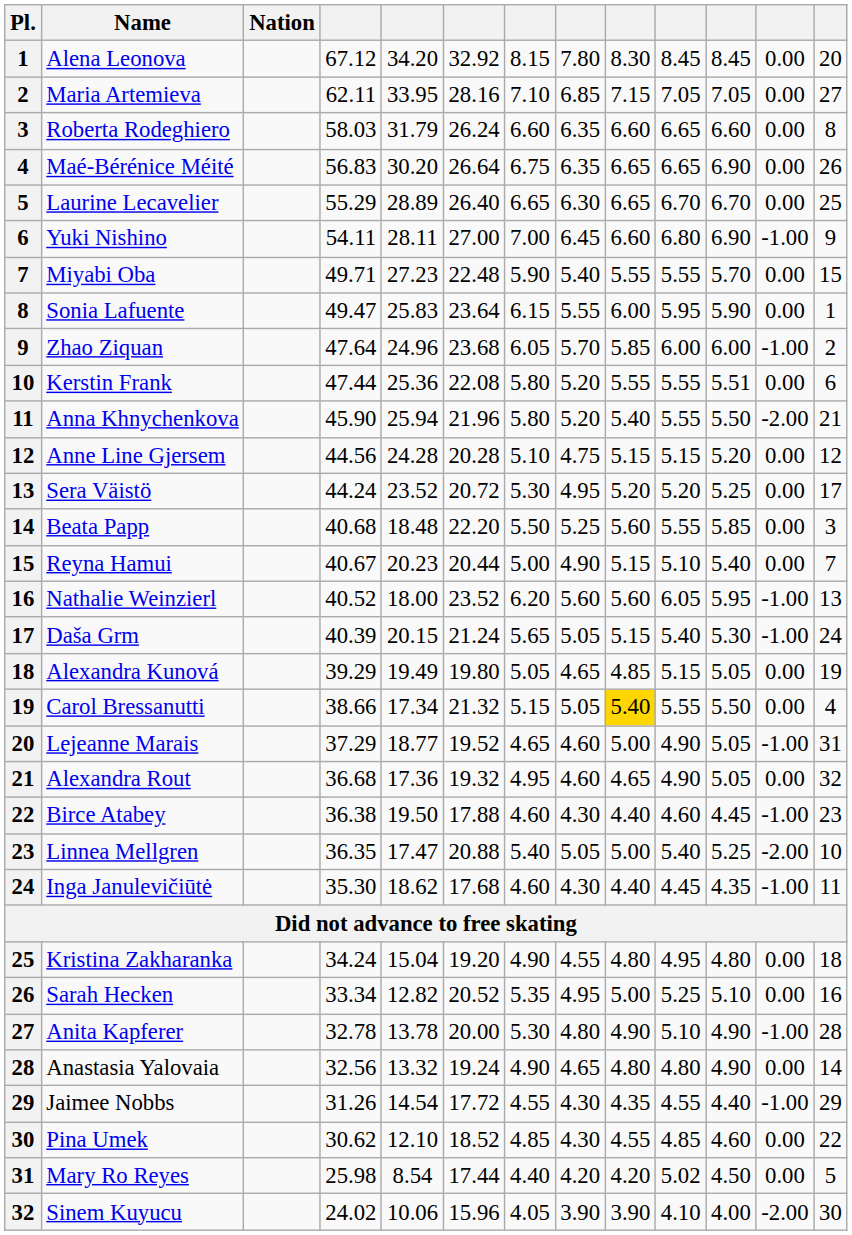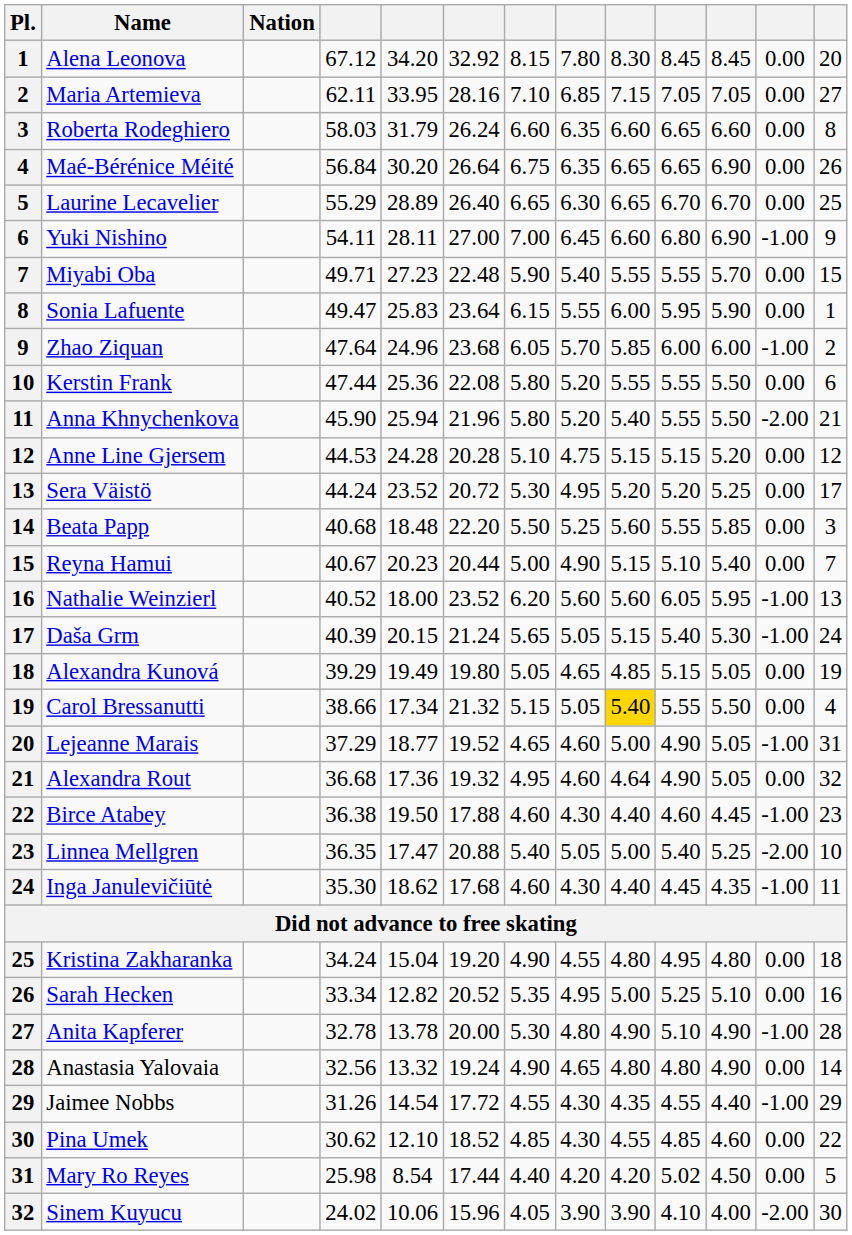Maé-Bérénice Méité | column 4: 56.83 -> 56.84
Kerstin Frank | column 11: 5.51 -> 5.50
Anne Line Gjersem | column 4: 44.56 -> 44.53
Alexandra Rout | column 9: 4.65 -> 4.64
